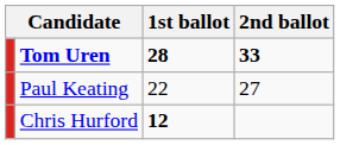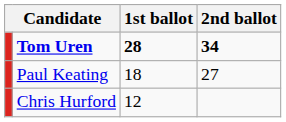Tom Uren | 2nd ballot: 33 -> 34
Paul Keating | 1st ballot: 22 -> 18
Chris Hurford | 1st ballot: bold -> normal
